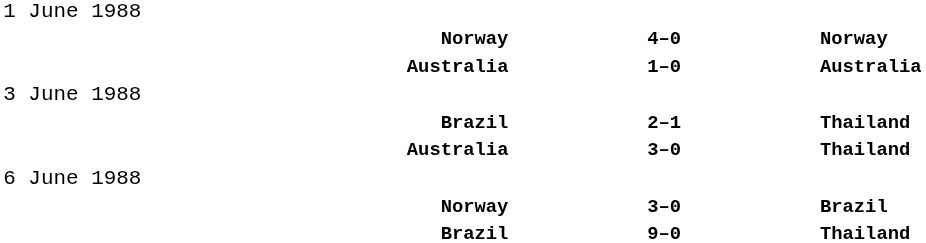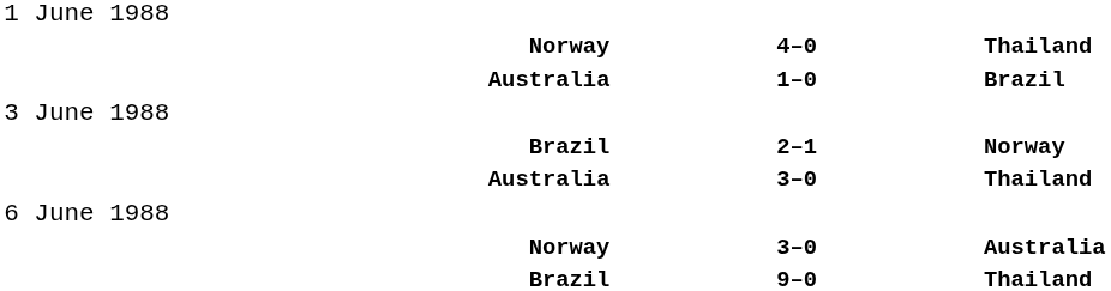Norway / 4–0 | column 3: Norway -> Thailand
Australia / 1–0 | column 3: Australia -> Brazil
Brazil / 2–1 | column 3: Thailand -> Norway
Norway / 3–0 | column 3: Brazil -> Australia
